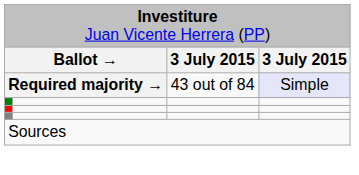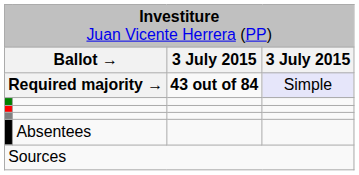Required majority → | column 3: normal -> bold
+ row: Absentees
